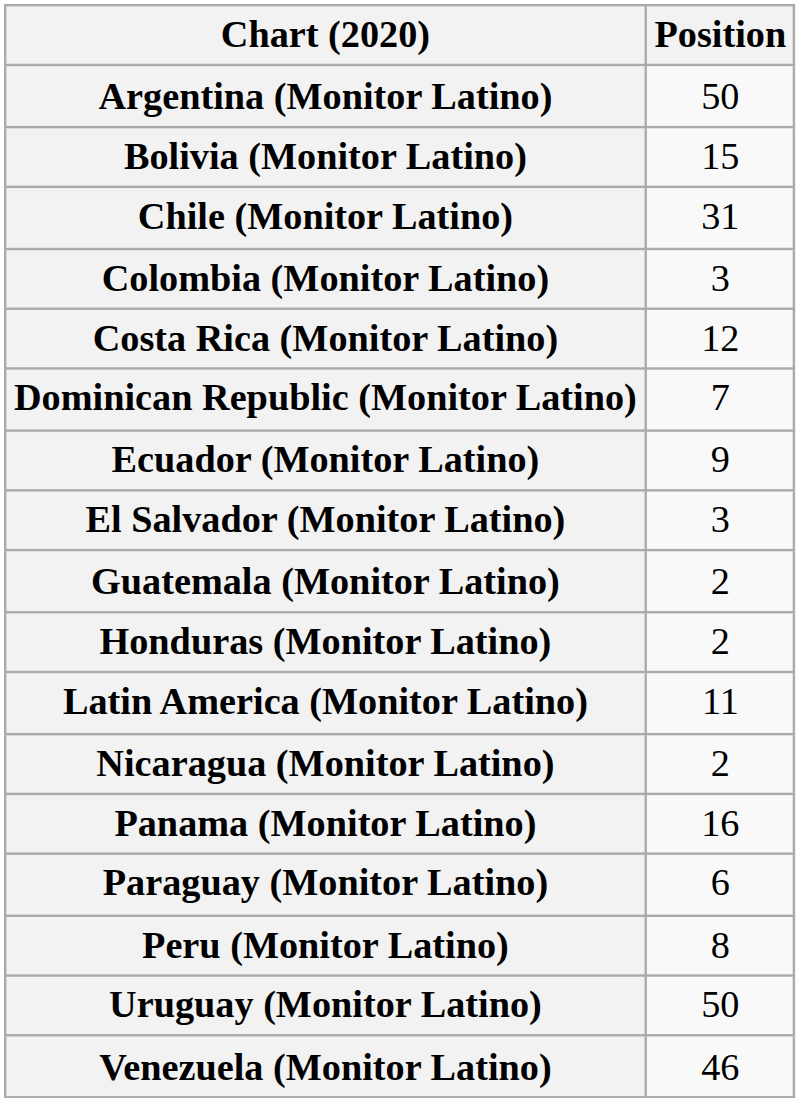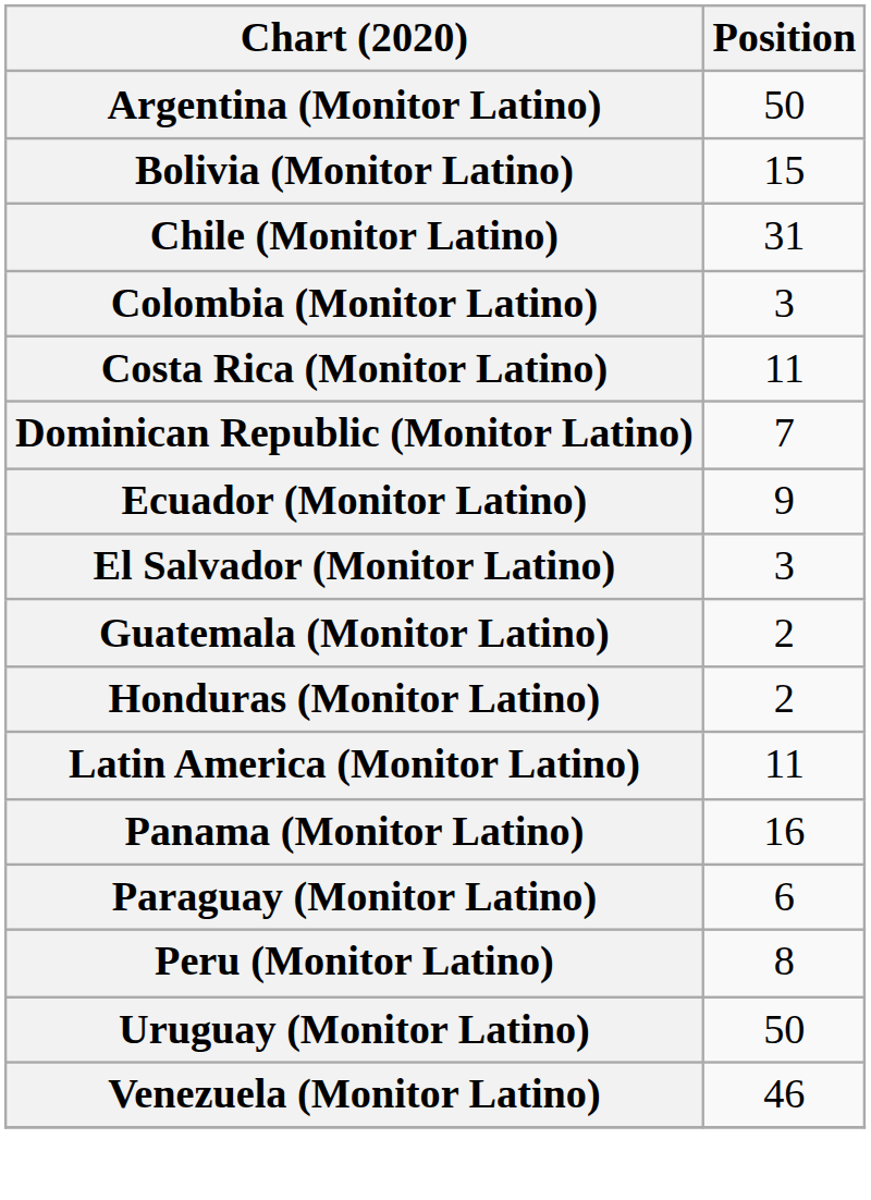Costa Rica (Monitor Latino) | Position: 12 -> 11
- row: Nicaragua (Monitor Latino) | 2
